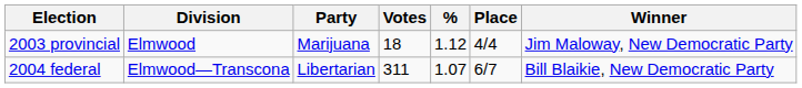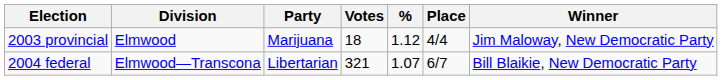2004 federal | Votes: 311 -> 321
